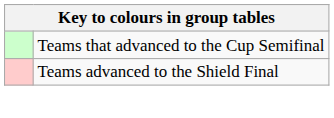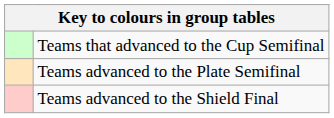+ row: Teams advanced to the Plate Semifinal
